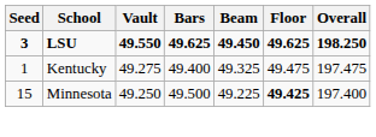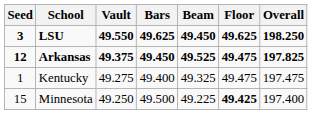+ row: 12 | Arkansas | 49.375 | 49.450 | 49.525 | 49.475 | 197.825
